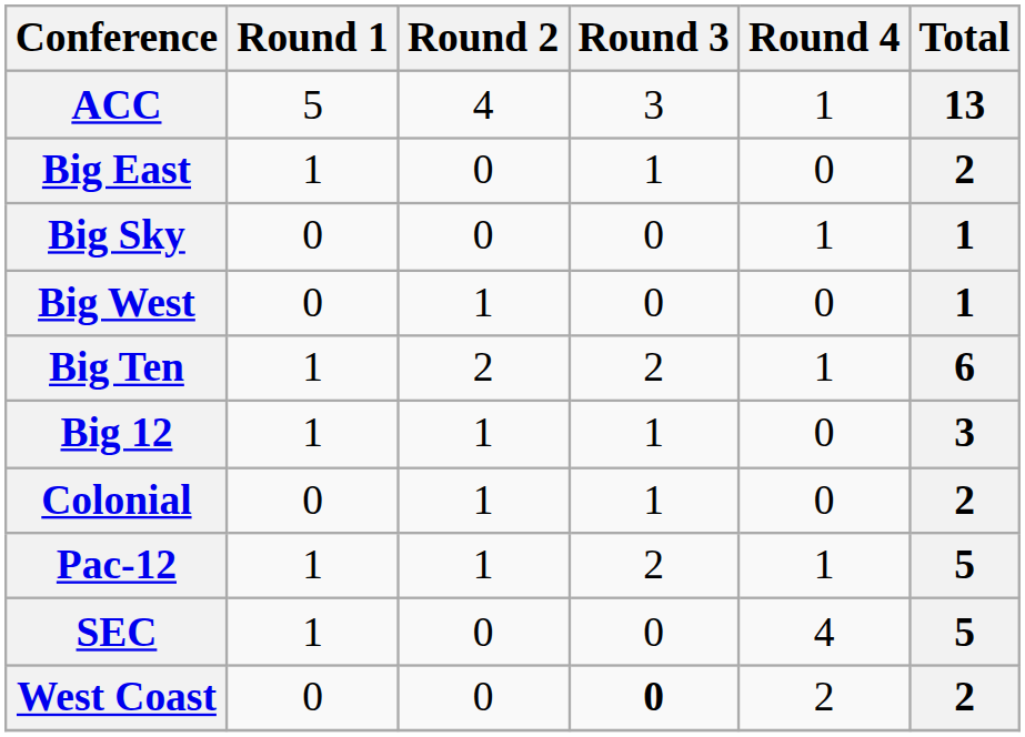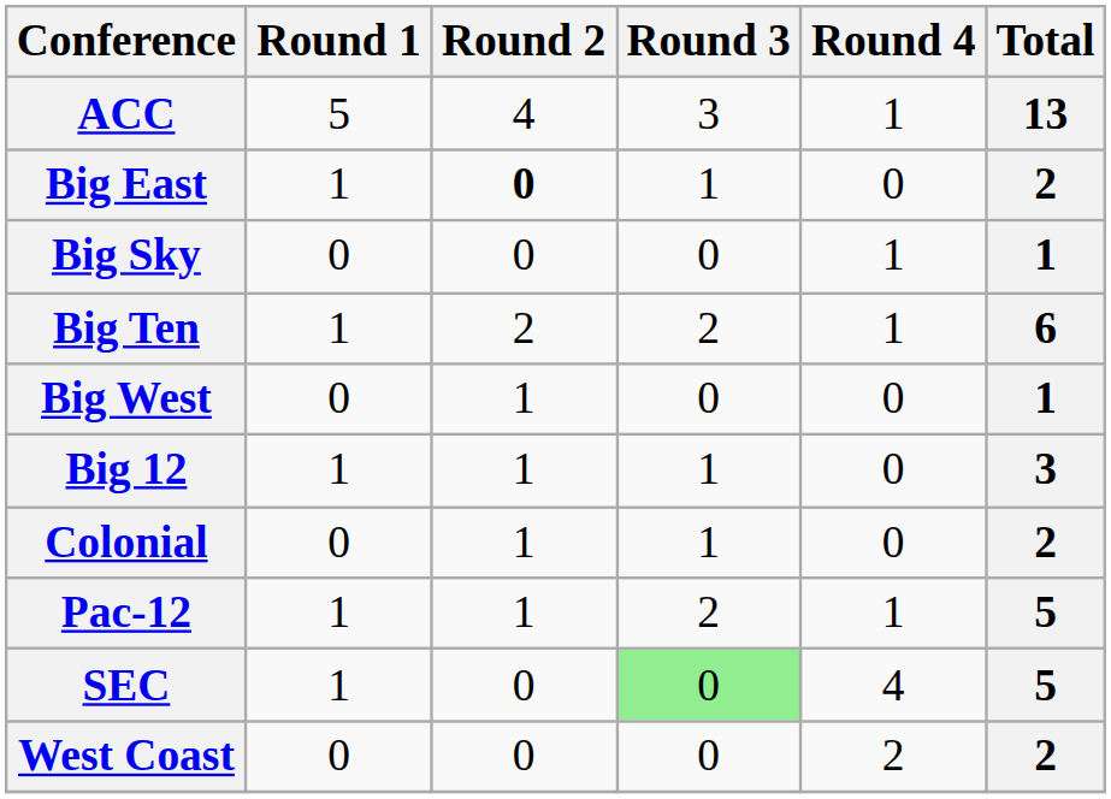Big East | Round 2: normal -> bold
rows swapped: Big Ten <-> Big West
SEC | Round 3: no background -> lightgreen background
West Coast | Round 3: bold -> normal
